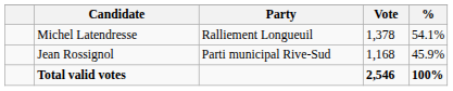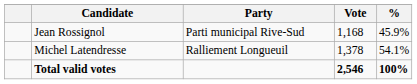rows swapped: Michel Latendresse <-> Jean Rossignol
